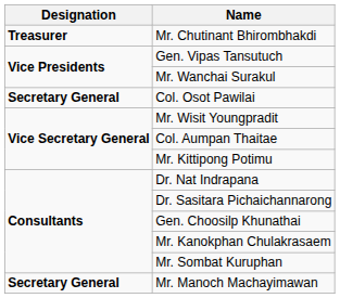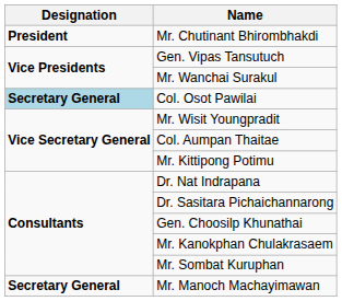Mr. Chutinant Bhirombhakdi | Designation: Treasurer -> President
Col. Osot Pawilai | Designation: no background -> lightblue background
